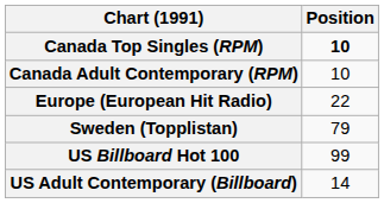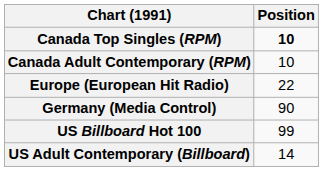+ row: Germany (Media Control) | 90
- row: Sweden (Topplistan) | 79
